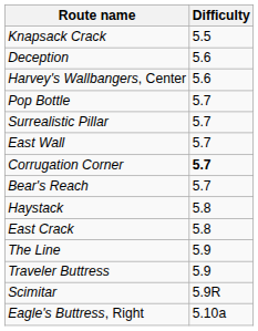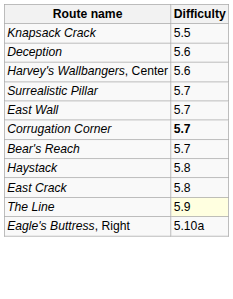- row: Pop Bottle | 5.7
The Line | Difficulty: no background -> lightyellow background
- row: Traveler Buttress | 5.9
- row: Scimitar | 5.9R
